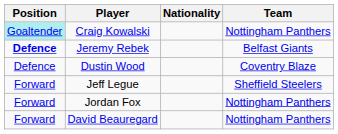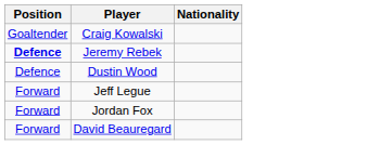- column: Team | Nottingham Panthers | Belfast Giants | Coventry Blaze | Sheffield Steelers | Nottingham Panthers | Nottingham Panthers
Craig Kowalski | Position: paleturquoise background -> no background
